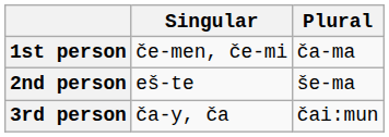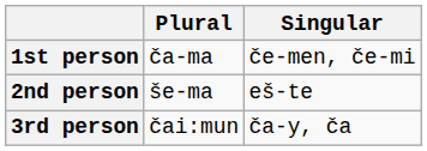columns swapped: Singular <-> Plural
